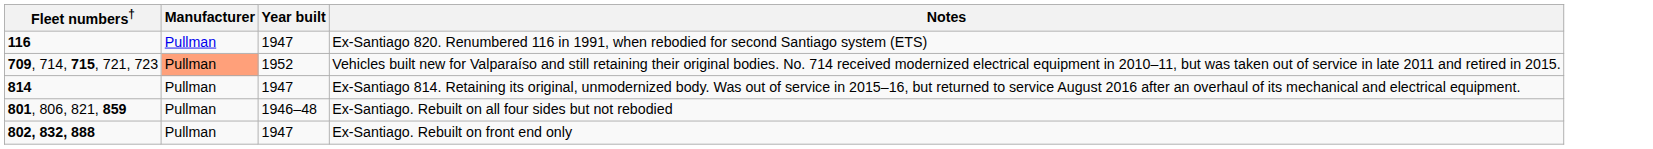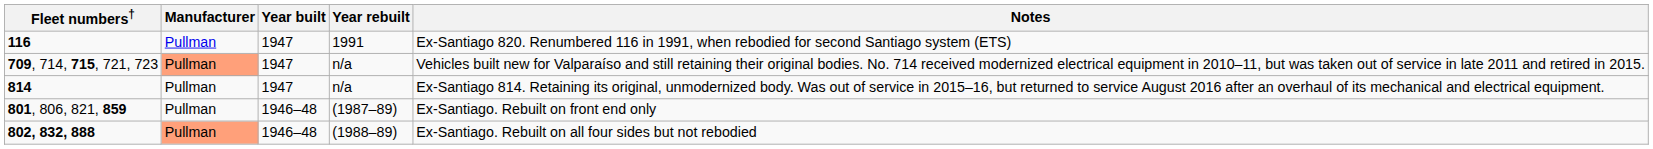+ column: Year rebuilt | 1991 | n/a | n/a | (1987–89) | (1988–89)
709, 714, 715, 721, 723 | Year built: 1952 -> 1947
801, 806, 821, 859 | Notes: Ex-Santiago. Rebuilt on all four sides but not rebodied -> Ex-Santiago. Rebuilt on front end only
802, 832, 888 | Manufacturer: no background -> lightsalmon background
802, 832, 888 | Year built: 1947 -> 1946–48
802, 832, 888 | Notes: Ex-Santiago. Rebuilt on front end only -> Ex-Santiago. Rebuilt on all four sides but not rebodied
